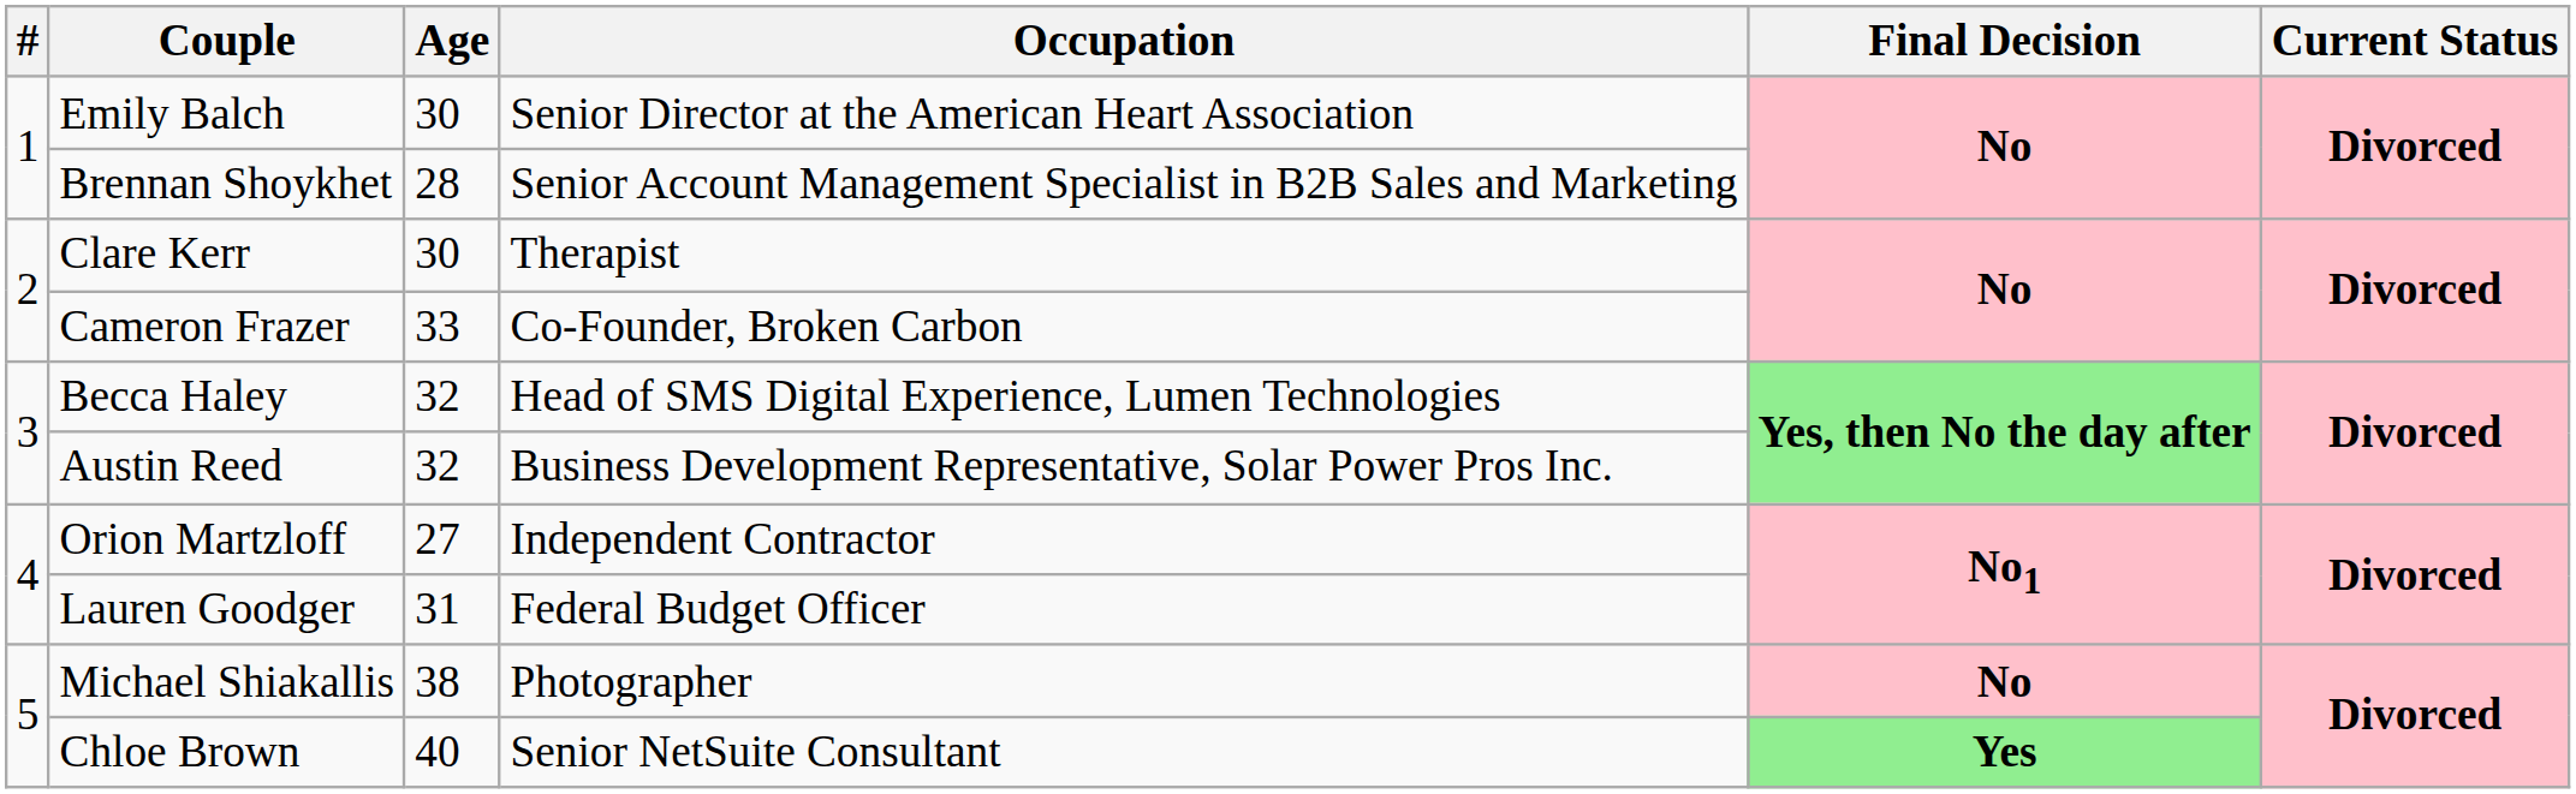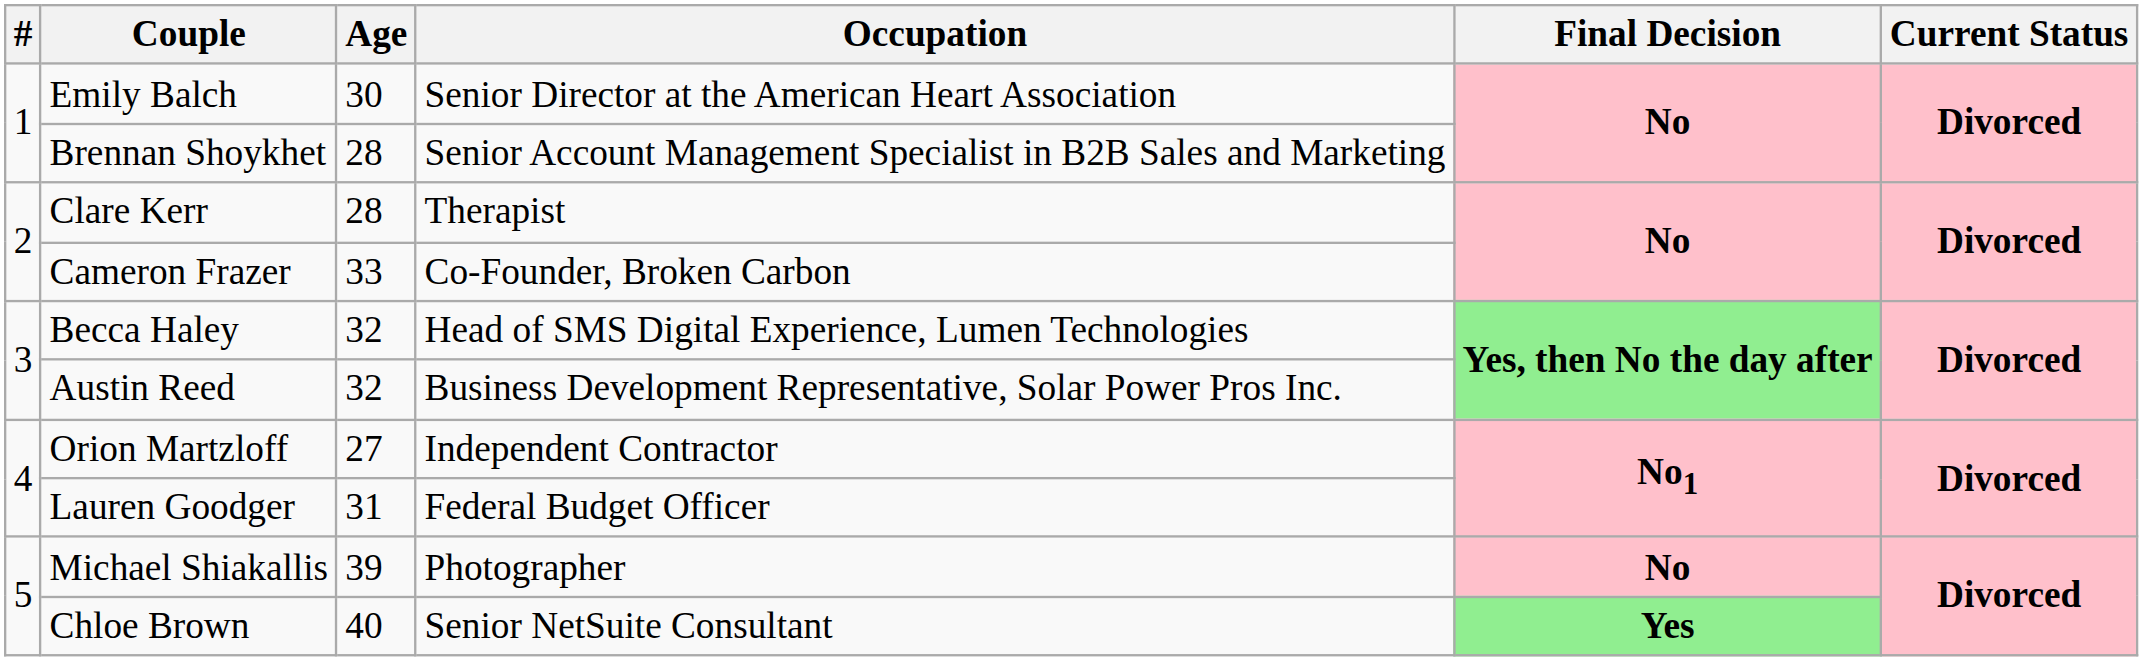Clare Kerr | Age: 30 -> 28
Michael Shiakallis | Age: 38 -> 39
